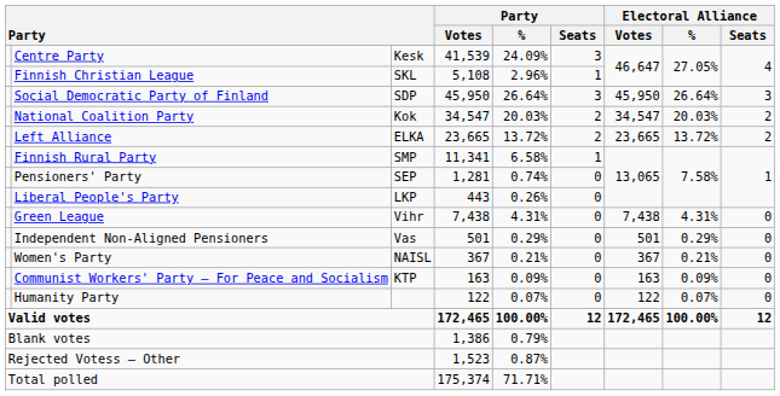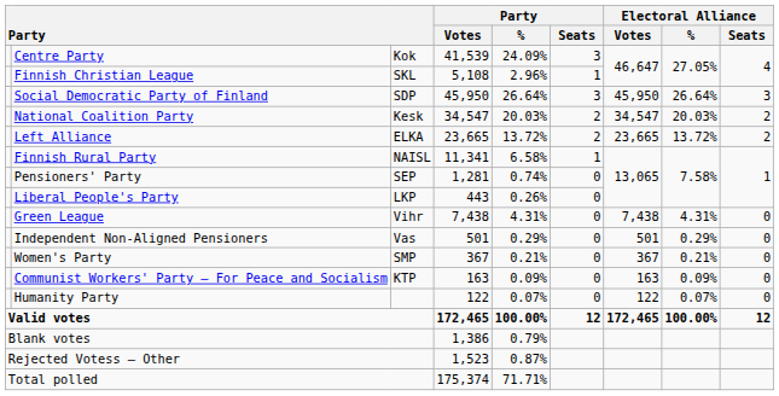Centre Party | column 3: Kesk -> Kok
National Coalition Party | column 3: Kok -> Kesk
Finnish Rural Party | column 3: SMP -> NAISL
Women's Party | column 3: NAISL -> SMP
